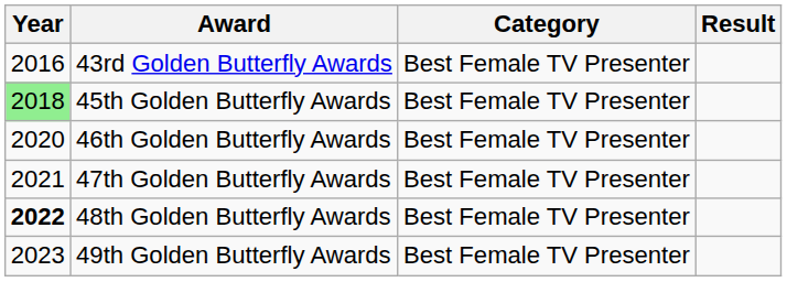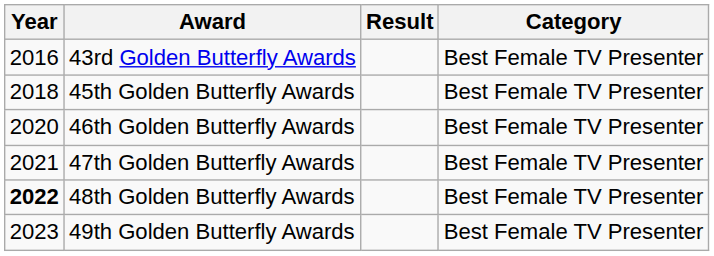columns swapped: Category <-> Result
45th Golden Butterfly Awards | Year: lightgreen background -> no background
